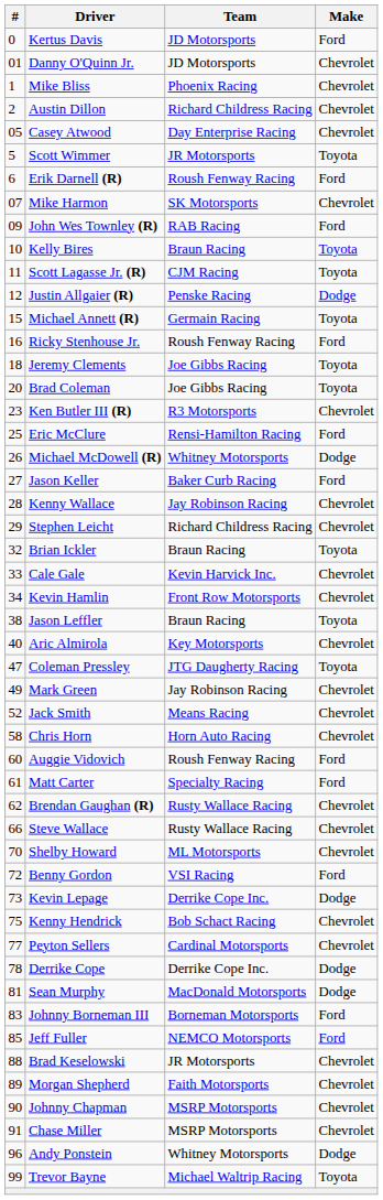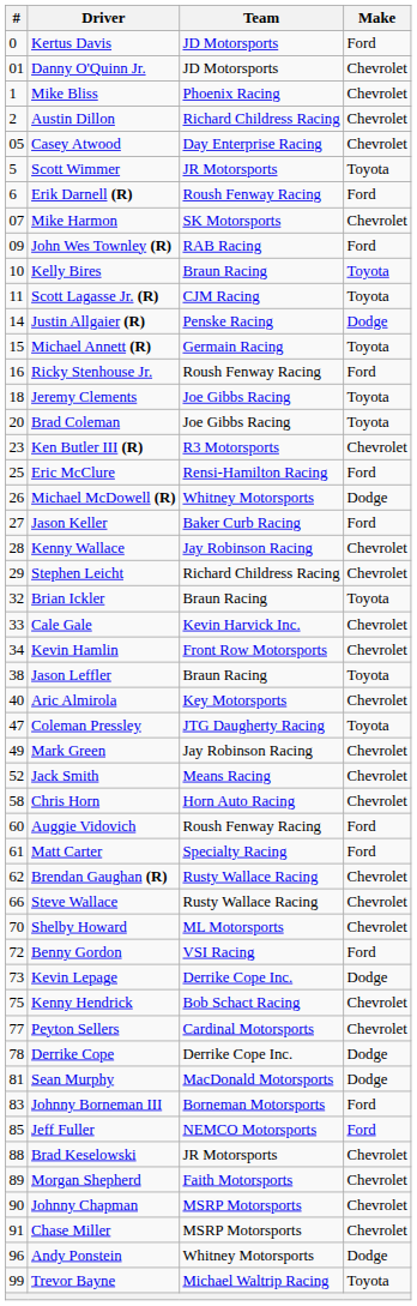Justin Allgaier (R) | #: 12 -> 14
